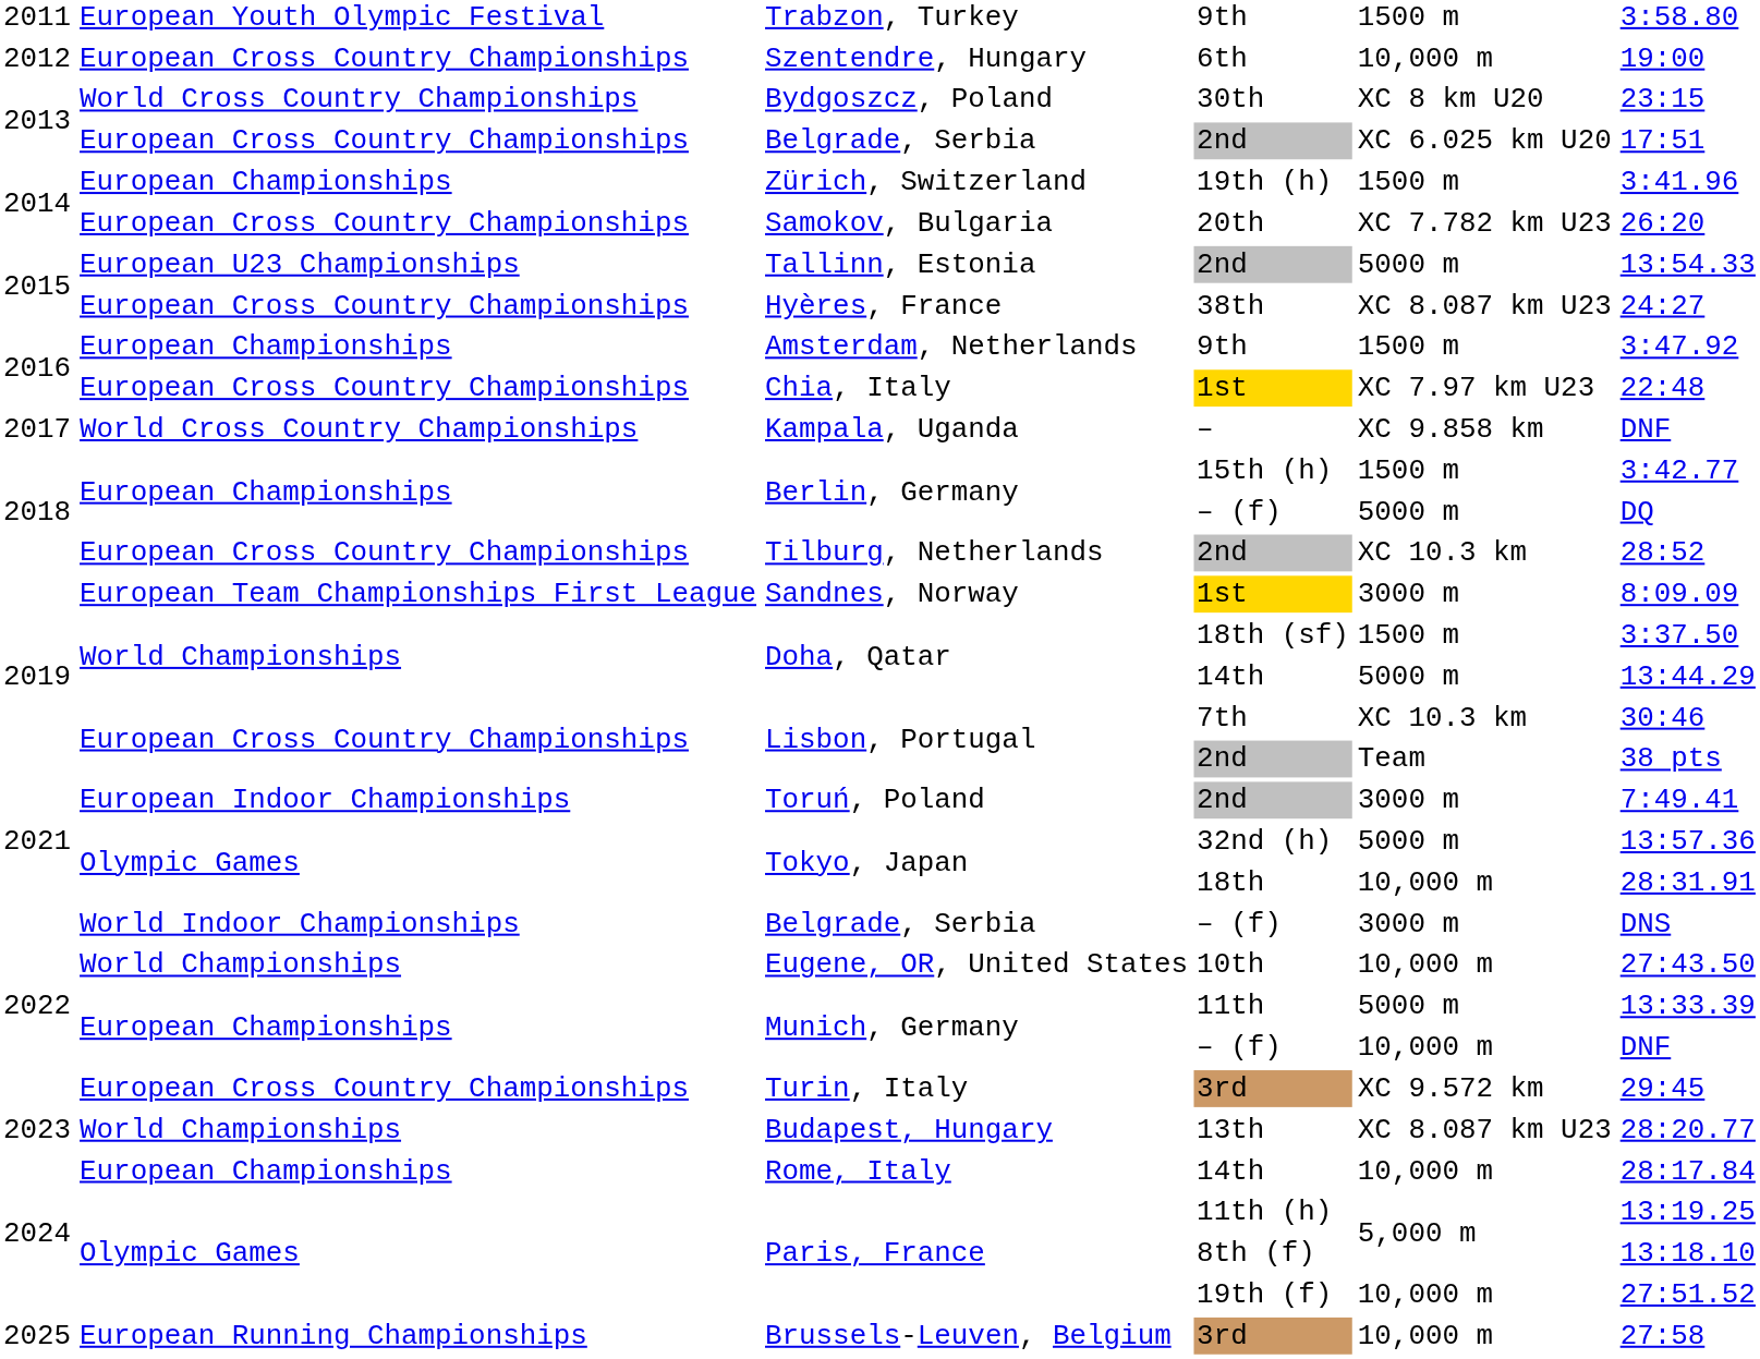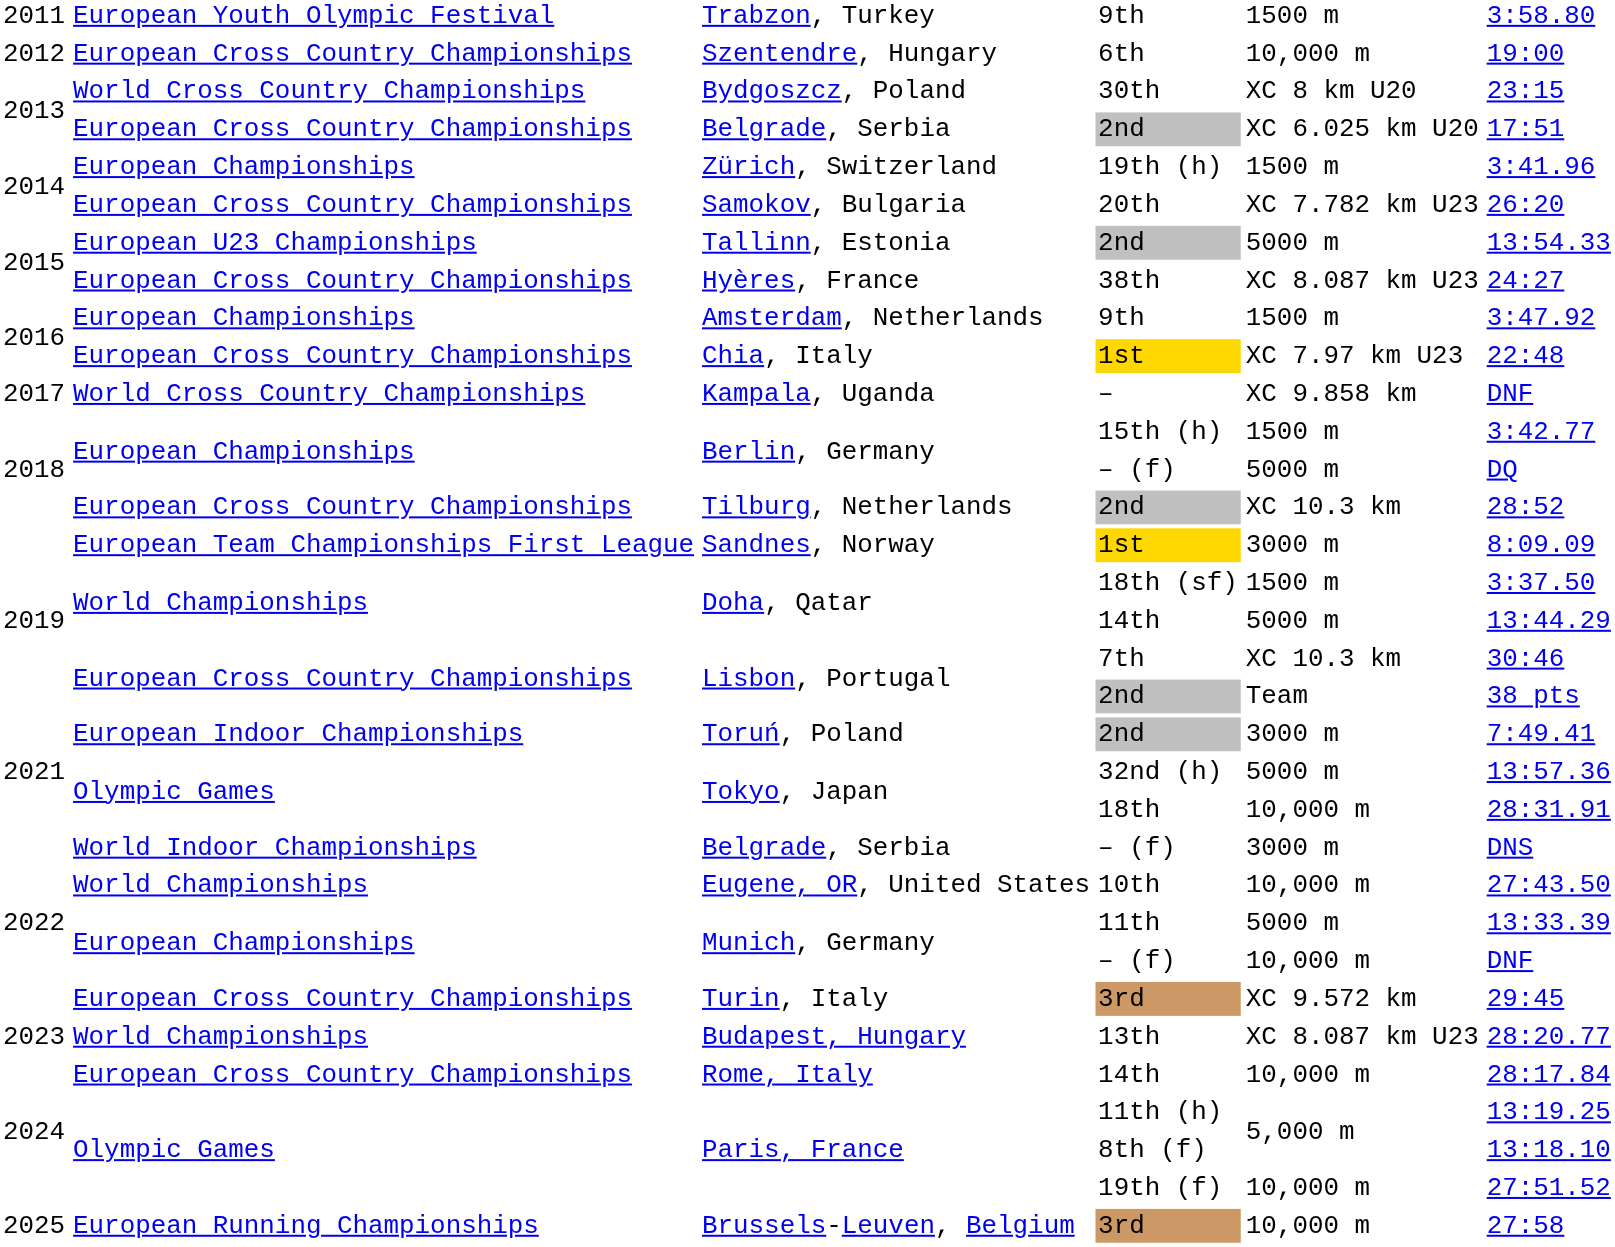Rome, Italy | column 2: European Championships -> European Cross Country Championships
